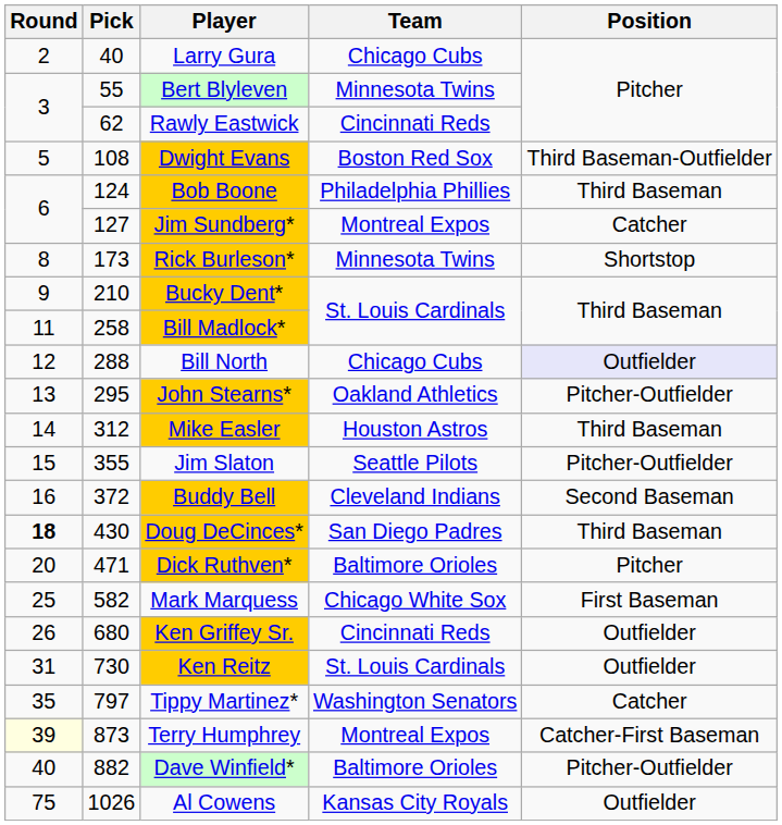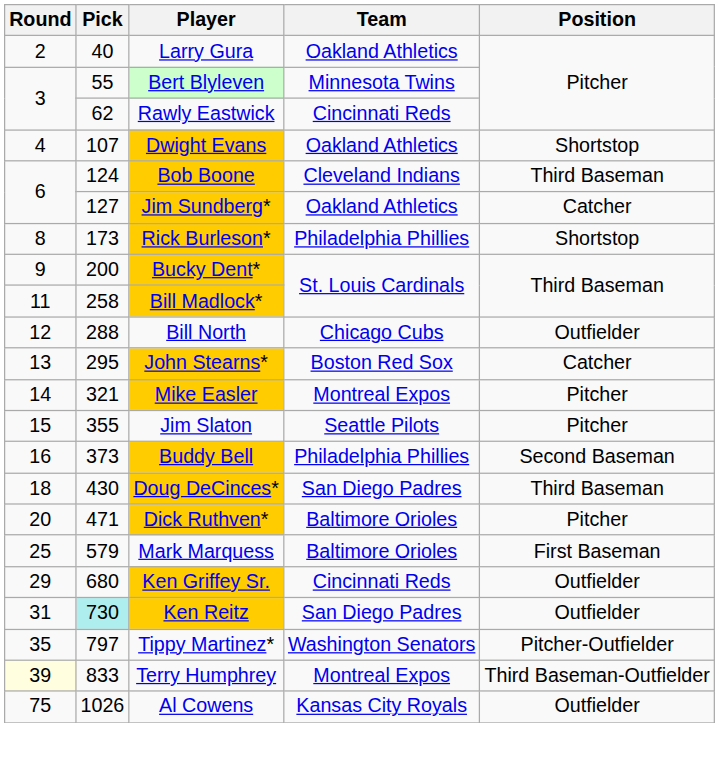Larry Gura | Team: Chicago Cubs -> Oakland Athletics
Dwight Evans | Round: 5 -> 4
Dwight Evans | Pick: 108 -> 107
Dwight Evans | Team: Boston Red Sox -> Oakland Athletics
Dwight Evans | Position: Third Baseman-Outfielder -> Shortstop
Bob Boone | Team: Philadelphia Phillies -> Cleveland Indians
Jim Sundberg* | Team: Montreal Expos -> Oakland Athletics
Rick Burleson* | Team: Minnesota Twins -> Philadelphia Phillies
Bucky Dent* | Pick: 210 -> 200
Bill North | Position: lavender background -> no background
John Stearns* | Team: Oakland Athletics -> Boston Red Sox
John Stearns* | Position: Pitcher-Outfielder -> Catcher
Mike Easler | Pick: 312 -> 321
Mike Easler | Team: Houston Astros -> Montreal Expos
Mike Easler | Position: Third Baseman -> Pitcher
Jim Slaton | Position: Pitcher-Outfielder -> Pitcher
Buddy Bell | Pick: 372 -> 373
Buddy Bell | Team: Cleveland Indians -> Philadelphia Phillies
Doug DeCinces* | Round: bold -> normal
Mark Marquess | Pick: 582 -> 579
Mark Marquess | Team: Chicago White Sox -> Baltimore Orioles
Ken Griffey Sr. | Round: 26 -> 29
Ken Reitz | Pick: no background -> paleturquoise background
Ken Reitz | Team: St. Louis Cardinals -> San Diego Padres
Tippy Martinez* | Position: Catcher -> Pitcher-Outfielder
Terry Humphrey | Pick: 873 -> 833
Terry Humphrey | Position: Catcher-First Baseman -> Third Baseman-Outfielder
- row: 40 | 882 | Dave Winfield* | Baltimore Orioles | Pitcher-Outfielder
